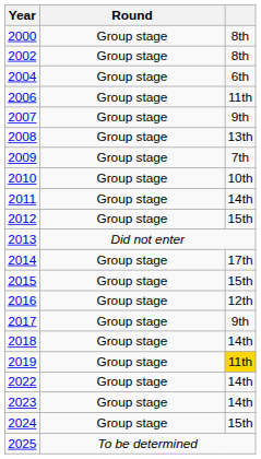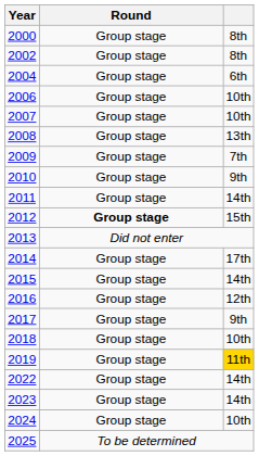2006 | column 3: 11th -> 10th
2007 | column 3: 9th -> 10th
2010 | column 3: 10th -> 9th
2012 | Round: normal -> bold
2015 | column 3: 15th -> 14th
2018 | column 3: 14th -> 10th
2024 | column 3: 15th -> 10th
